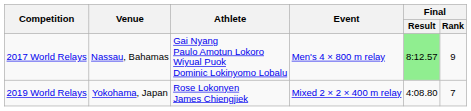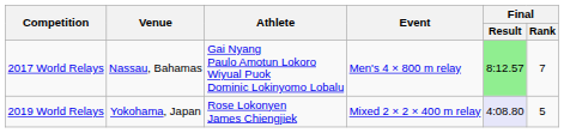2017 World Relays | Final / Rank: 9 -> 7
2019 World Relays | Final / Result: no background -> lavender background
2019 World Relays | Final / Rank: 7 -> 5
